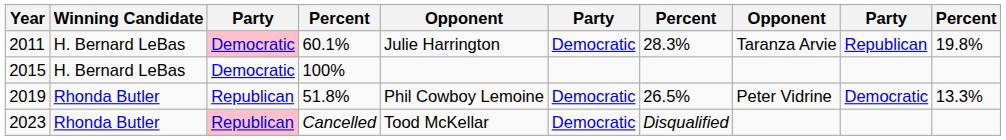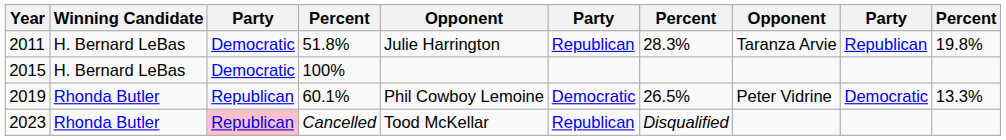2011 | column 3: pink background -> no background
2011 | column 4: 60.1% -> 51.8%
2011 | column 6: Democratic -> Republican
2019 | column 4: 51.8% -> 60.1%
2023 | column 6: Democratic -> Republican
